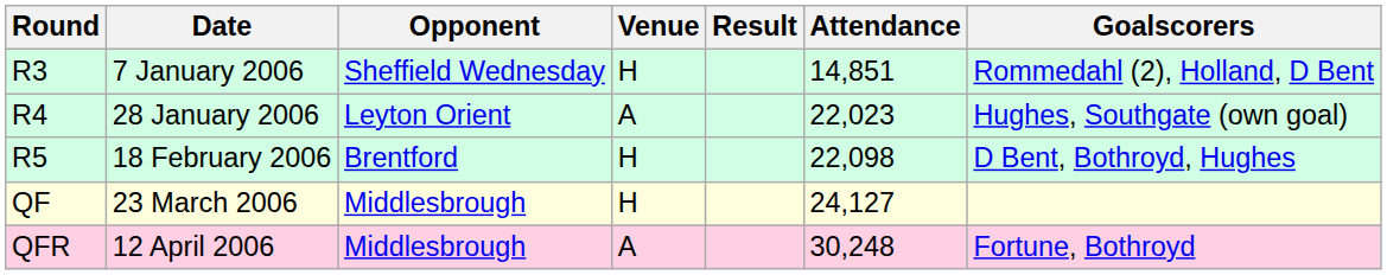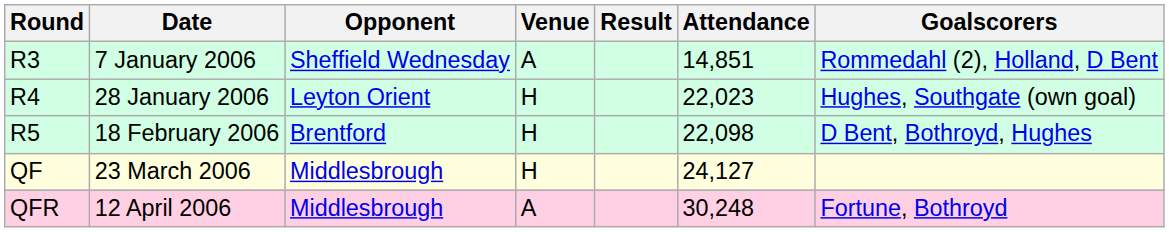7 January 2006 | Venue: H -> A
28 January 2006 | Venue: A -> H
